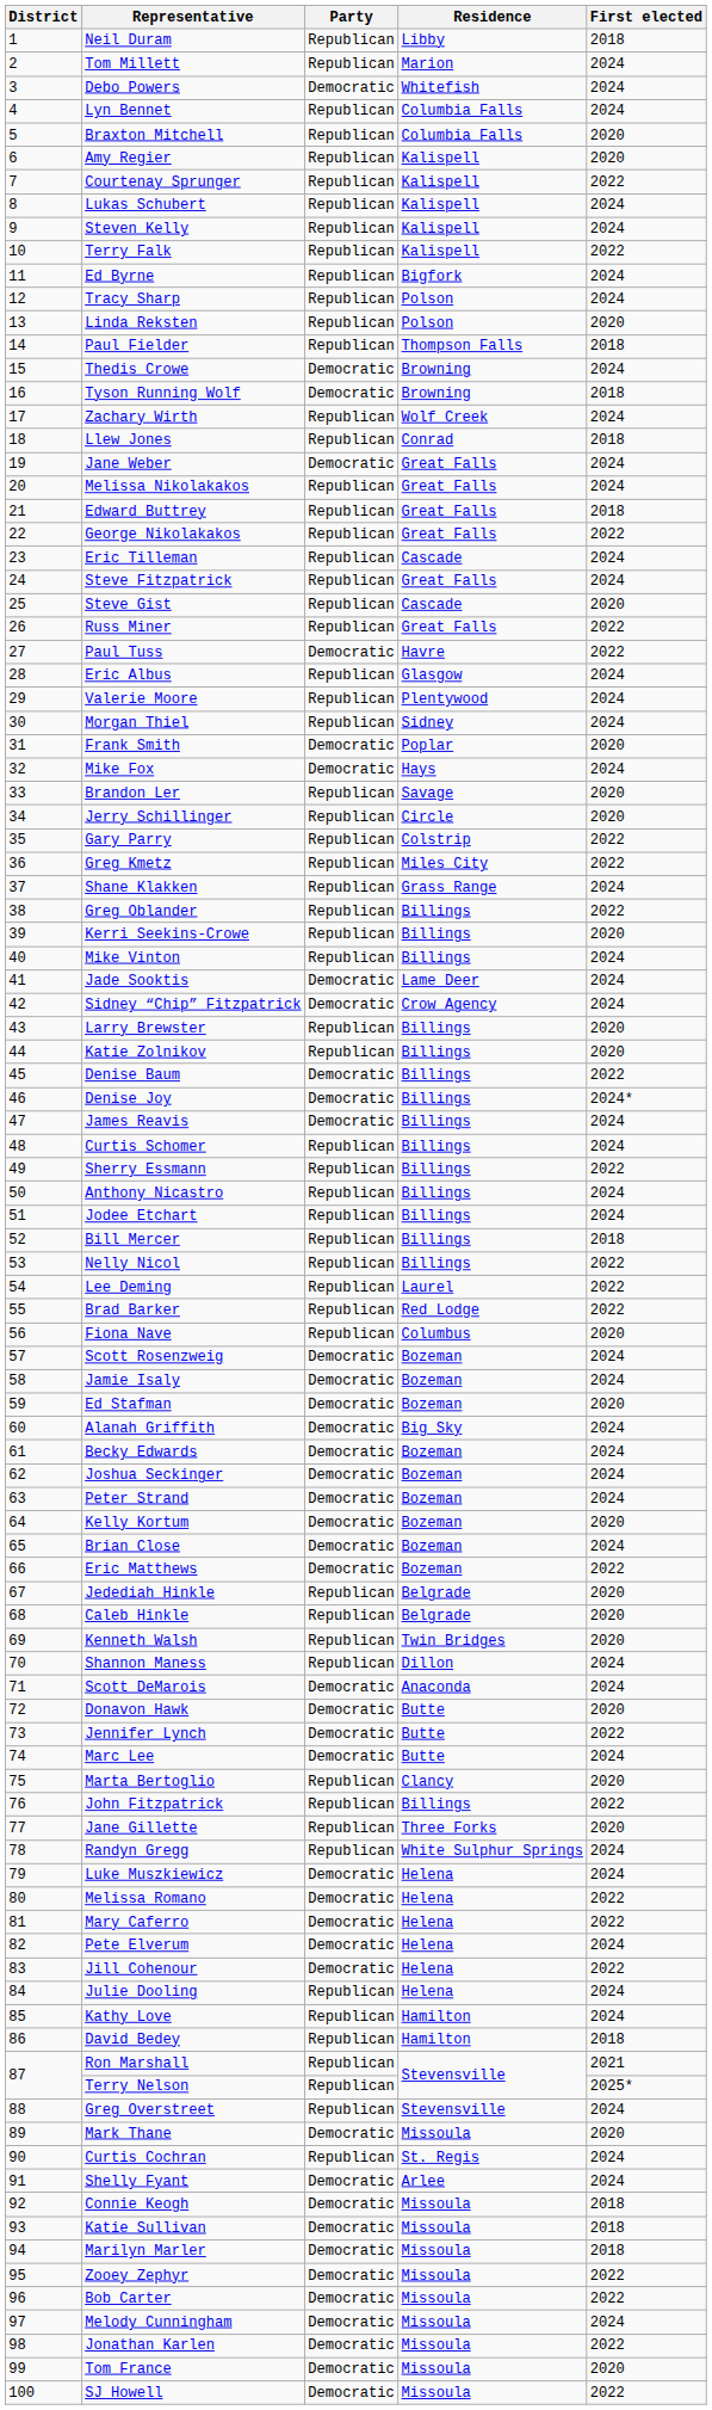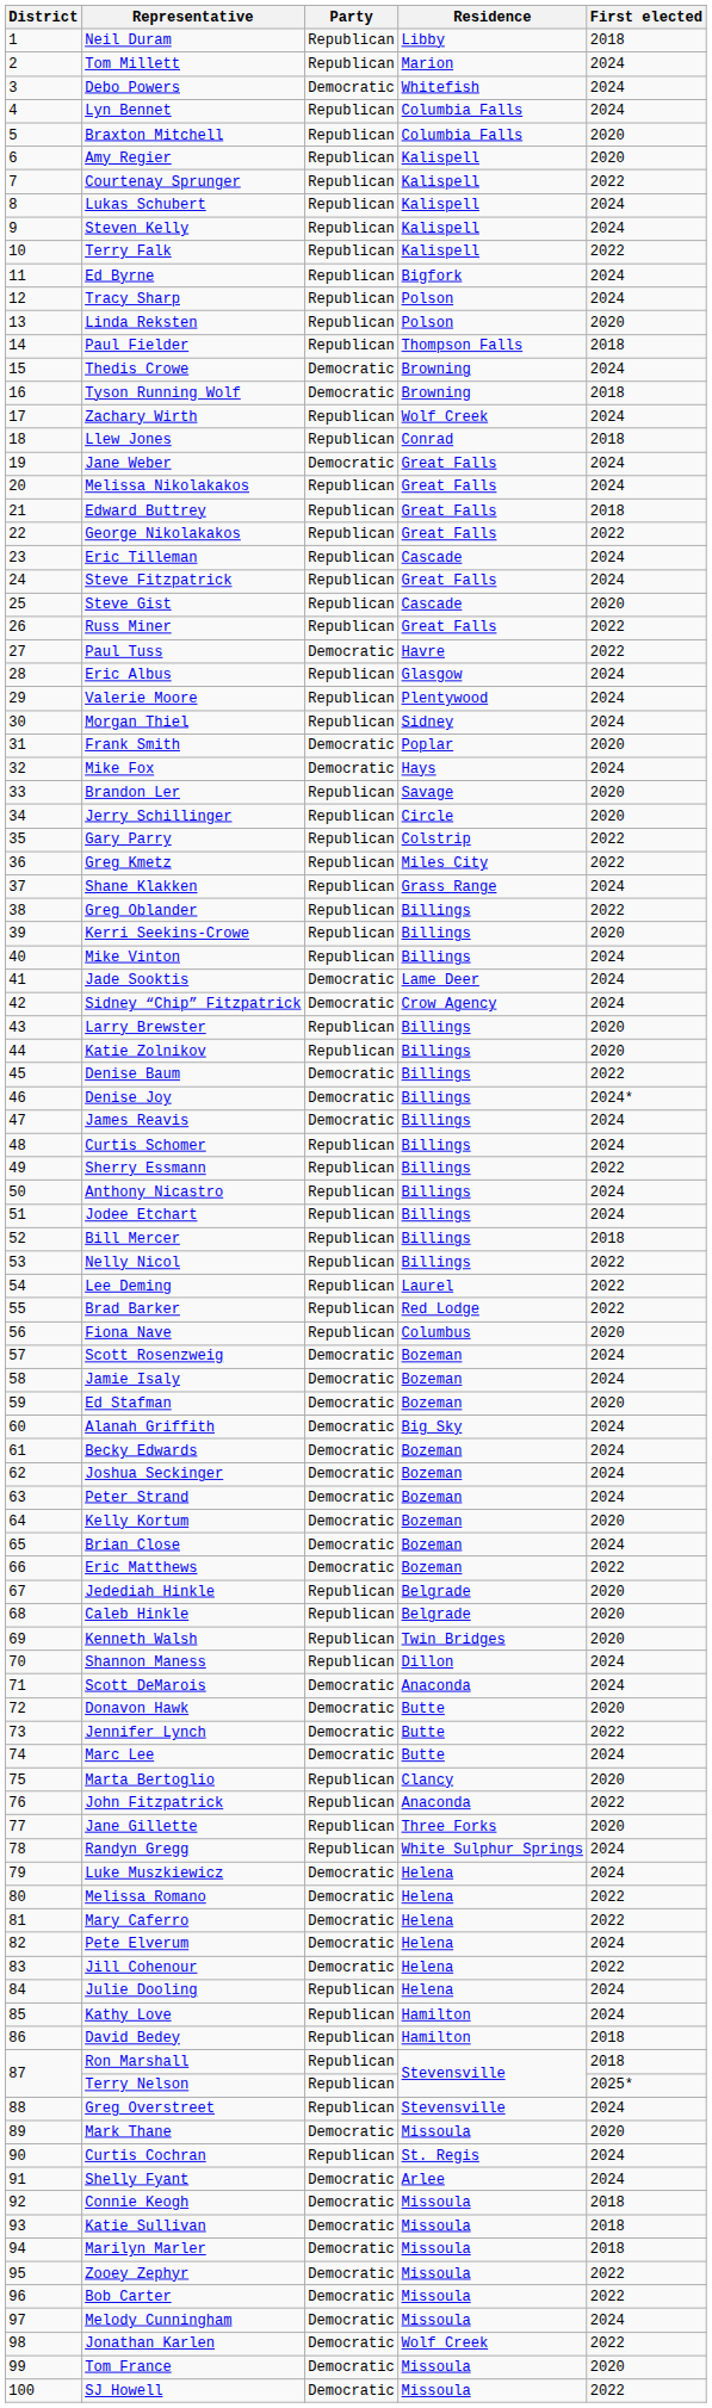John Fitzpatrick | Residence: Billings -> Anaconda
Ron Marshall | First elected: 2021 -> 2018
Jonathan Karlen | Residence: Missoula -> Wolf Creek
